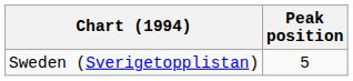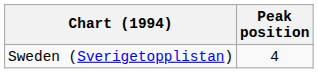Sweden (Sverigetopplistan) | Peak position: 5 -> 4
